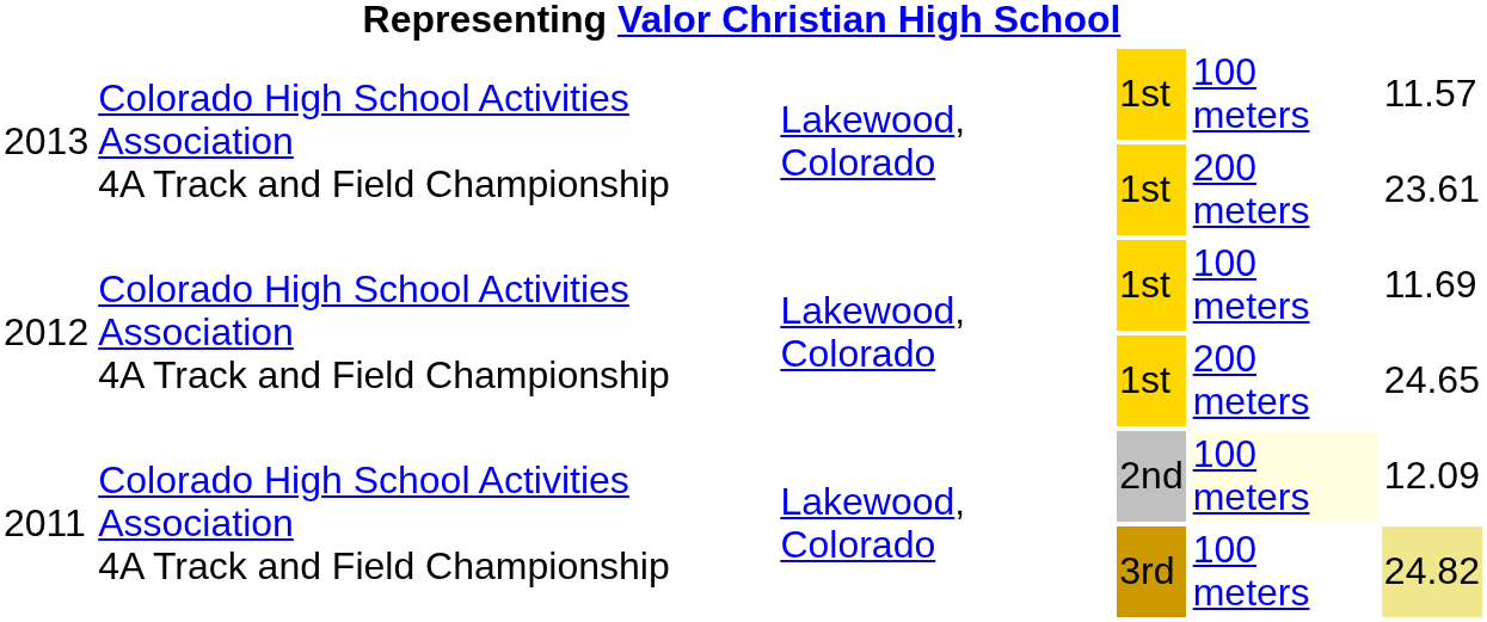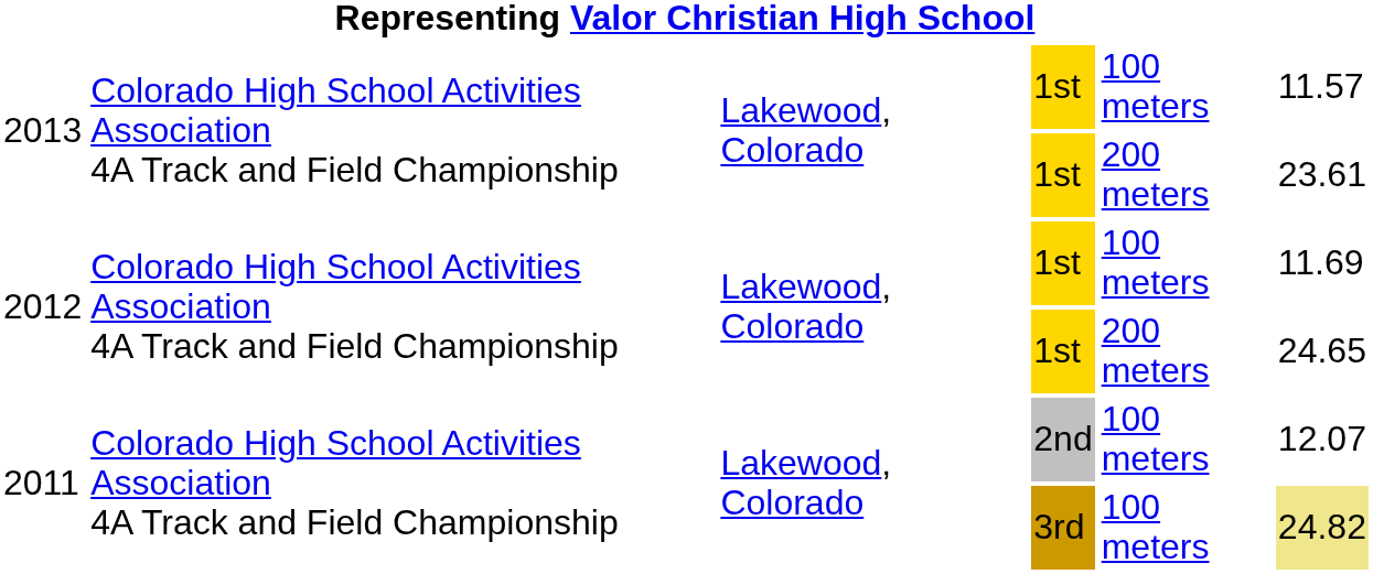2011 / 2nd | column 5: lightyellow background -> no background
2011 / 2nd | column 6: 12.09 -> 12.07
